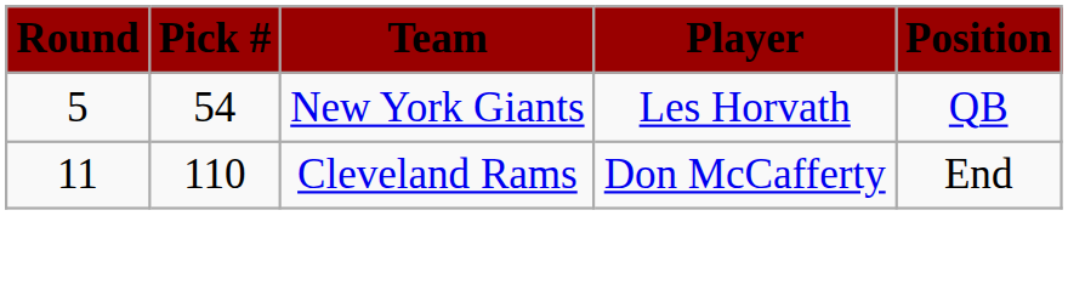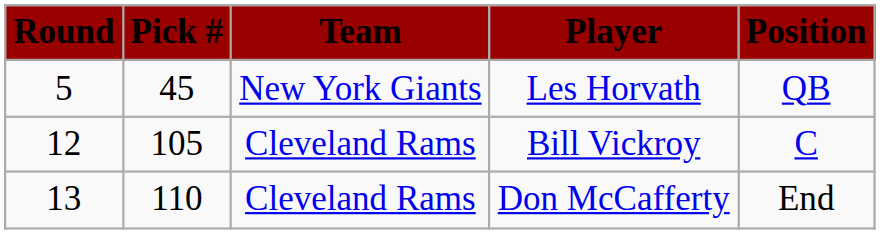Les Horvath | Pick #: 54 -> 45
+ row: 12 | 105 | Cleveland Rams | Bill Vickroy | C
Don McCafferty | Round: 11 -> 13
